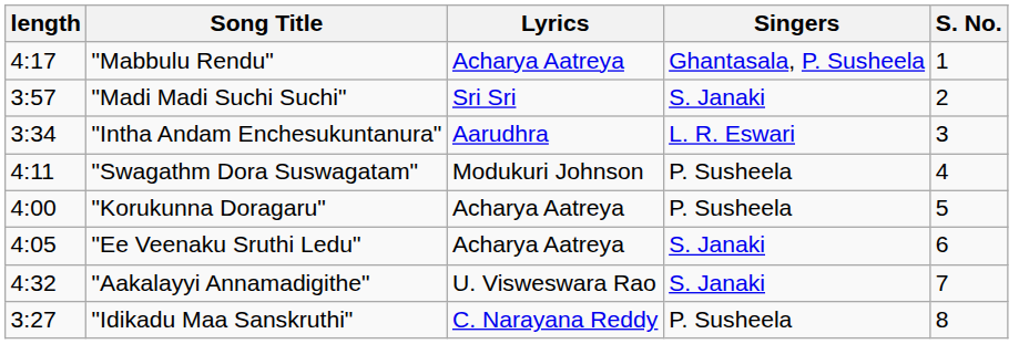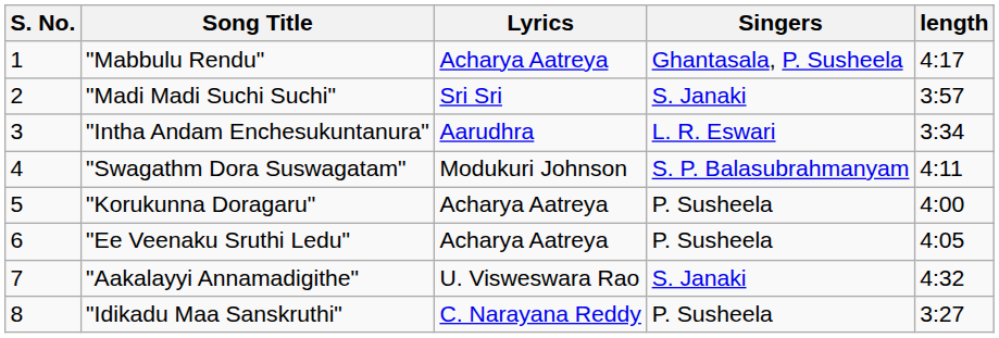columns swapped: S. No. <-> length
"Swagathm Dora Suswagatam" | Singers: P. Susheela -> S. P. Balasubrahmanyam
"Ee Veenaku Sruthi Ledu" | Singers: S. Janaki -> P. Susheela
